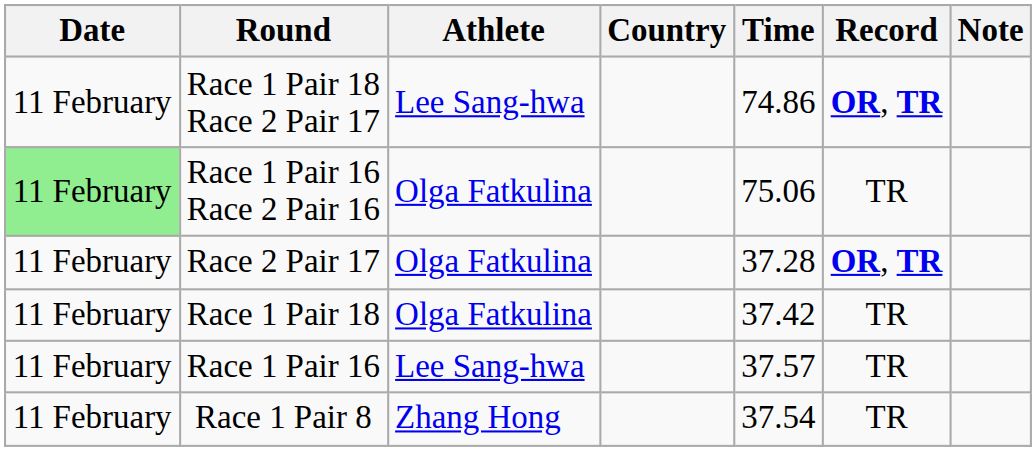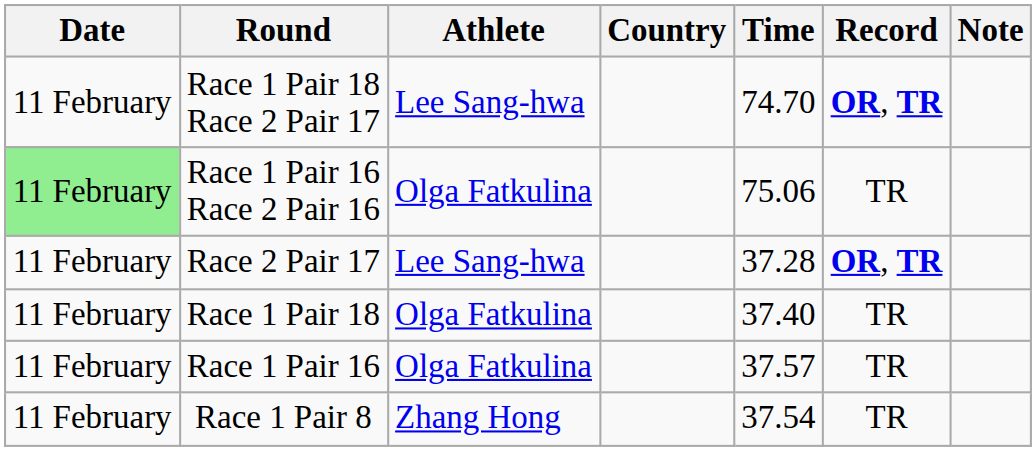Race 1 Pair 18 Race 2 Pair 17 | Time: 74.86 -> 74.70
Race 2 Pair 17 | Athlete: Olga Fatkulina -> Lee Sang-hwa
Race 1 Pair 18 | Time: 37.42 -> 37.40
Race 1 Pair 16 | Athlete: Lee Sang-hwa -> Olga Fatkulina
